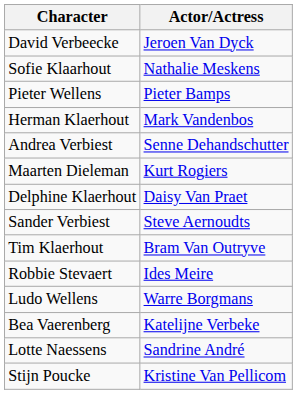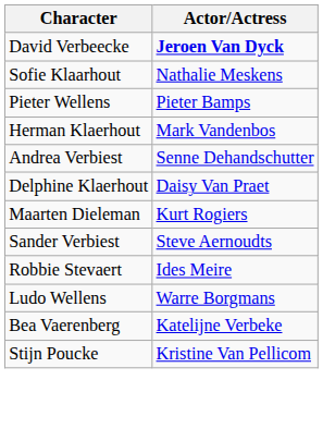David Verbeecke | Actor/Actress: normal -> bold
rows swapped: Maarten Dieleman <-> Delphine Klaerhout
- row: Tim Klaerhout | Bram Van Outryve
- row: Lotte Naessens | Sandrine André
